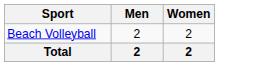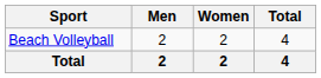+ column: Total | 4 | 4
